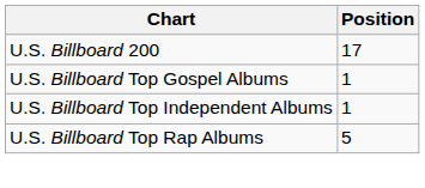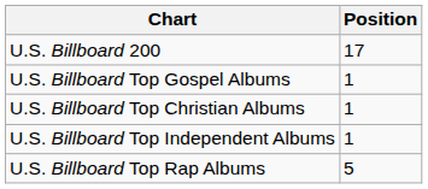+ row: U.S. Billboard Top Christian Albums | 1
